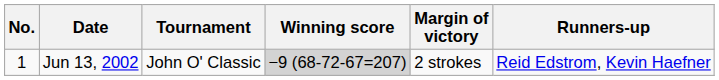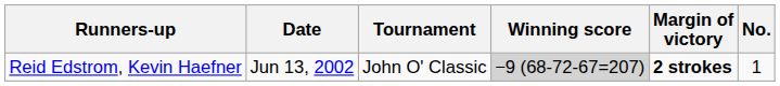columns swapped: No. <-> Runners-up
Jun 13, 2002 | Margin of victory: normal -> bold
